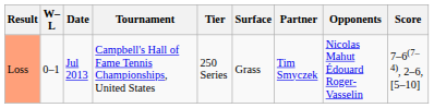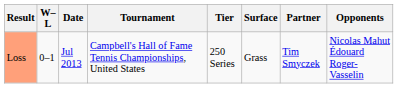- column: Score | 7–6(7–4), 2–6, [5–10]
